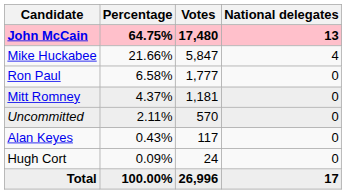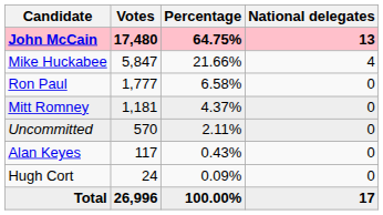columns swapped: Votes <-> Percentage
